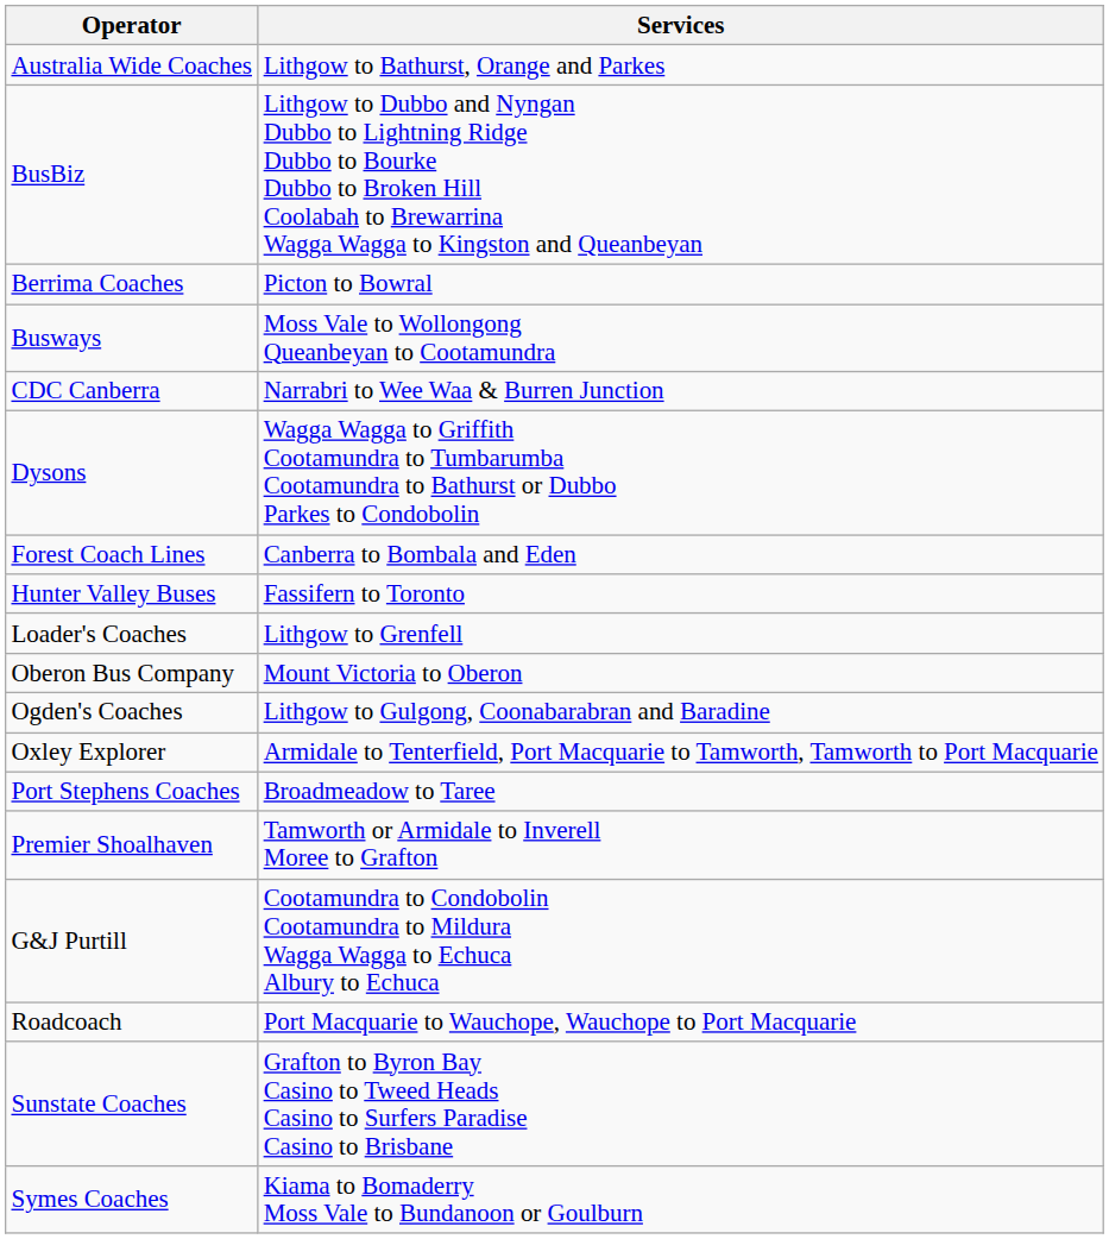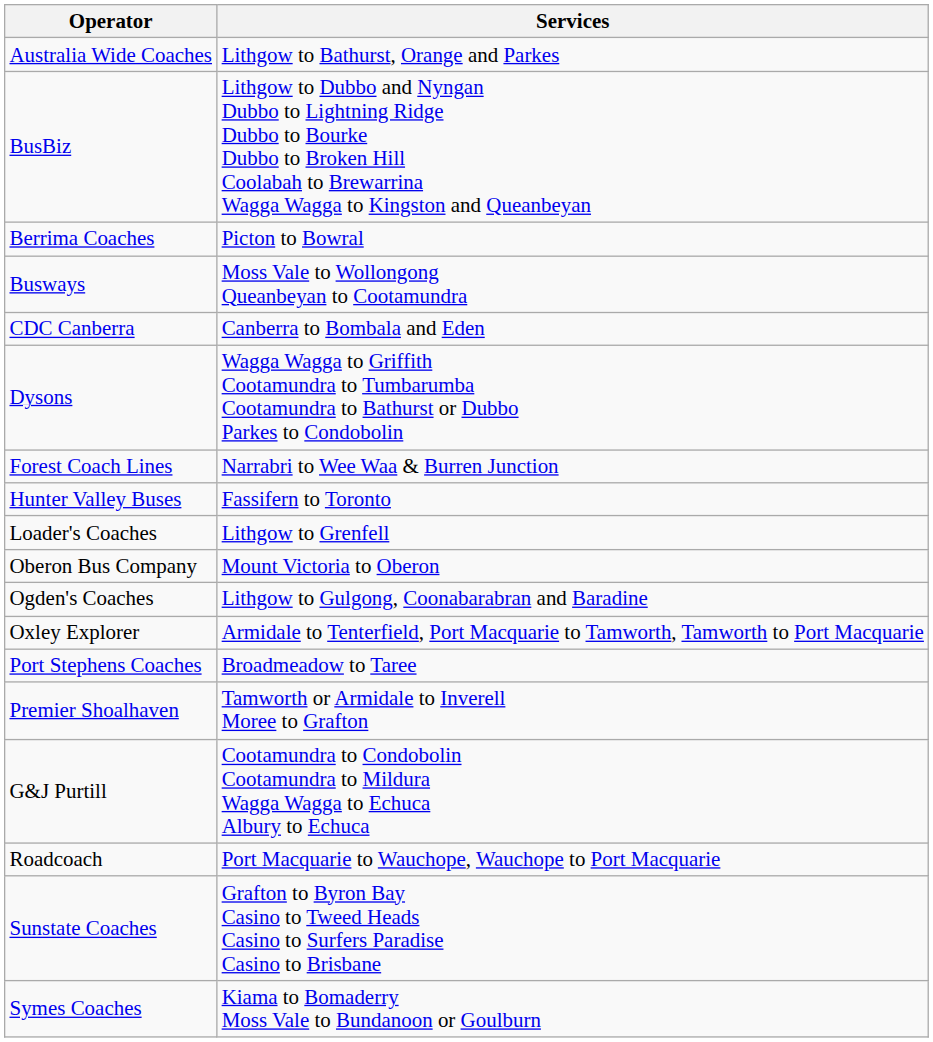CDC Canberra | Services: Narrabri to Wee Waa & Burren Junction -> Canberra to Bombala and Eden
Forest Coach Lines | Services: Canberra to Bombala and Eden -> Narrabri to Wee Waa & Burren Junction
